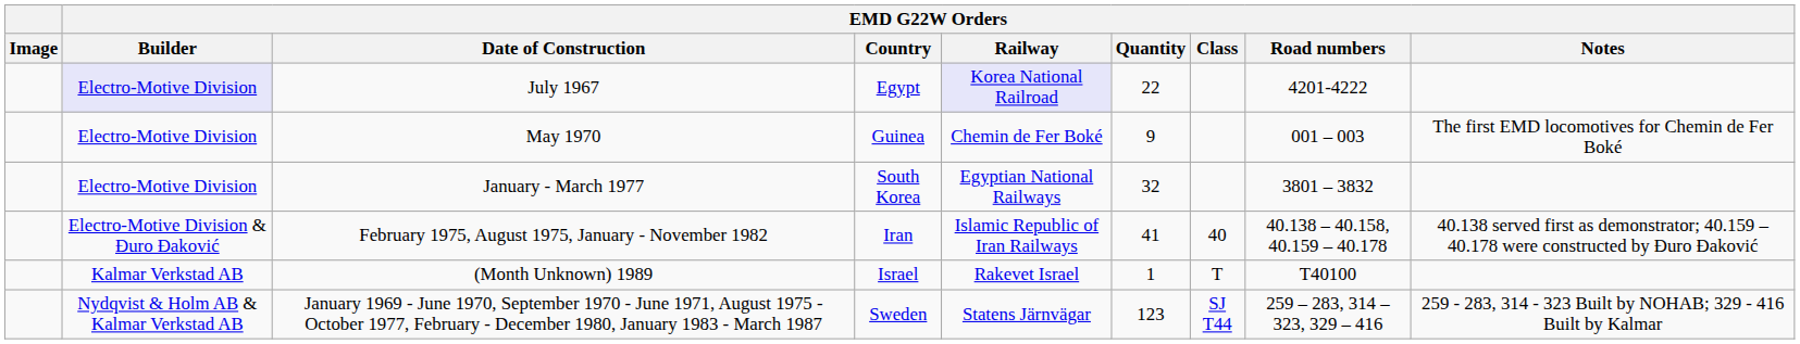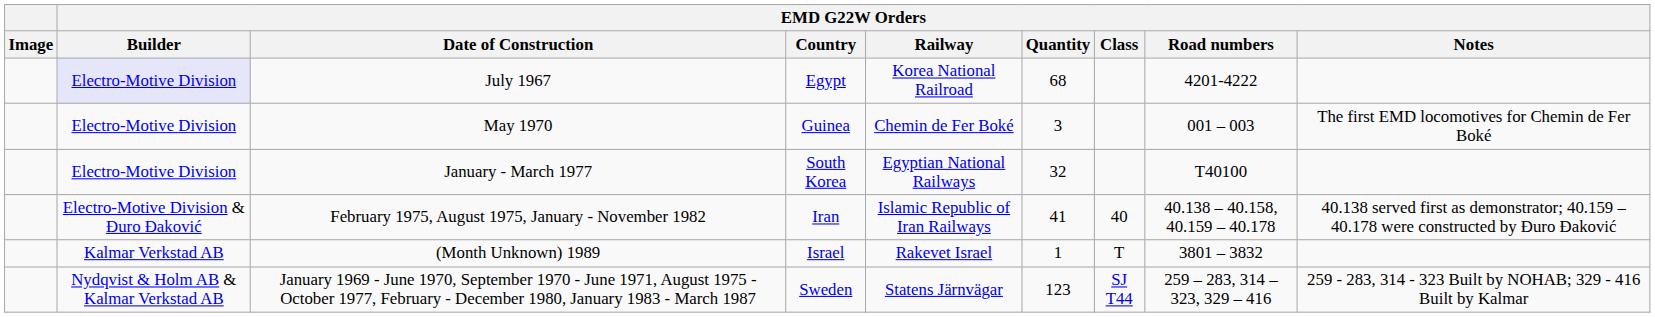July 1967 | EMD G22W Orders / Railway: lavender background -> no background
July 1967 | EMD G22W Orders / Quantity: 22 -> 68
May 1970 | EMD G22W Orders / Quantity: 9 -> 3
January - March 1977 | EMD G22W Orders / Road numbers: 3801 – 3832 -> T40100
(Month Unknown) 1989 | EMD G22W Orders / Road numbers: T40100 -> 3801 – 3832
